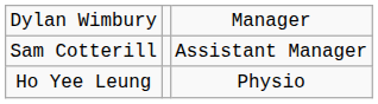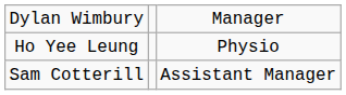rows swapped: Sam Cotterill <-> Ho Yee Leung
